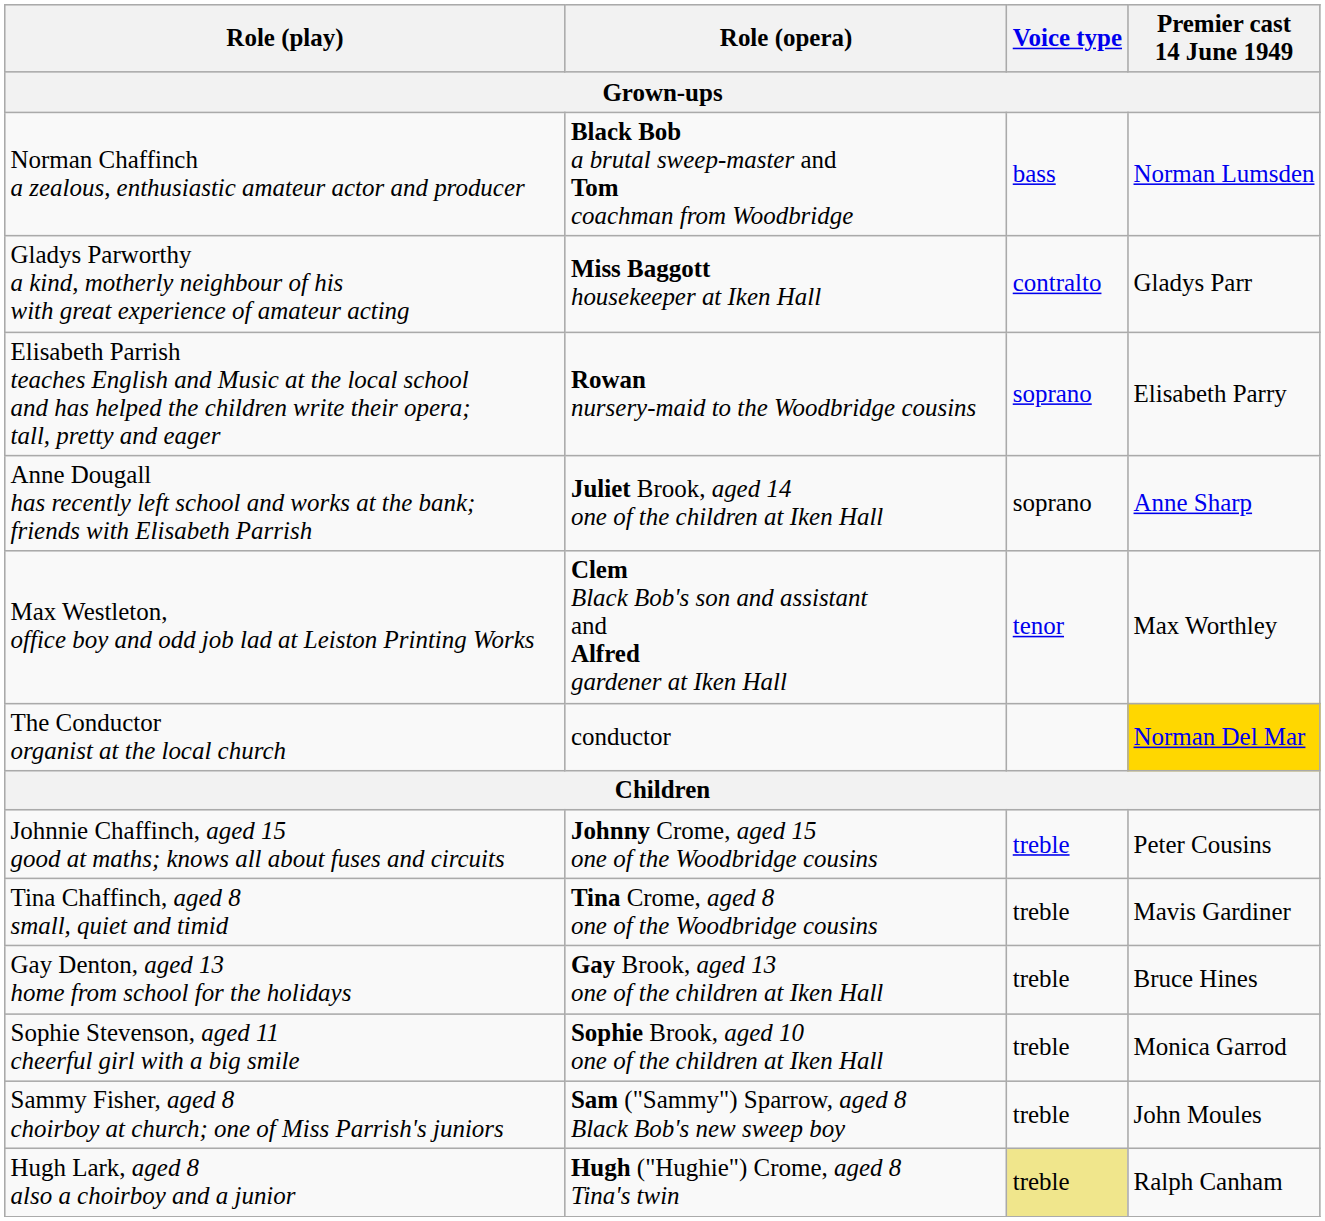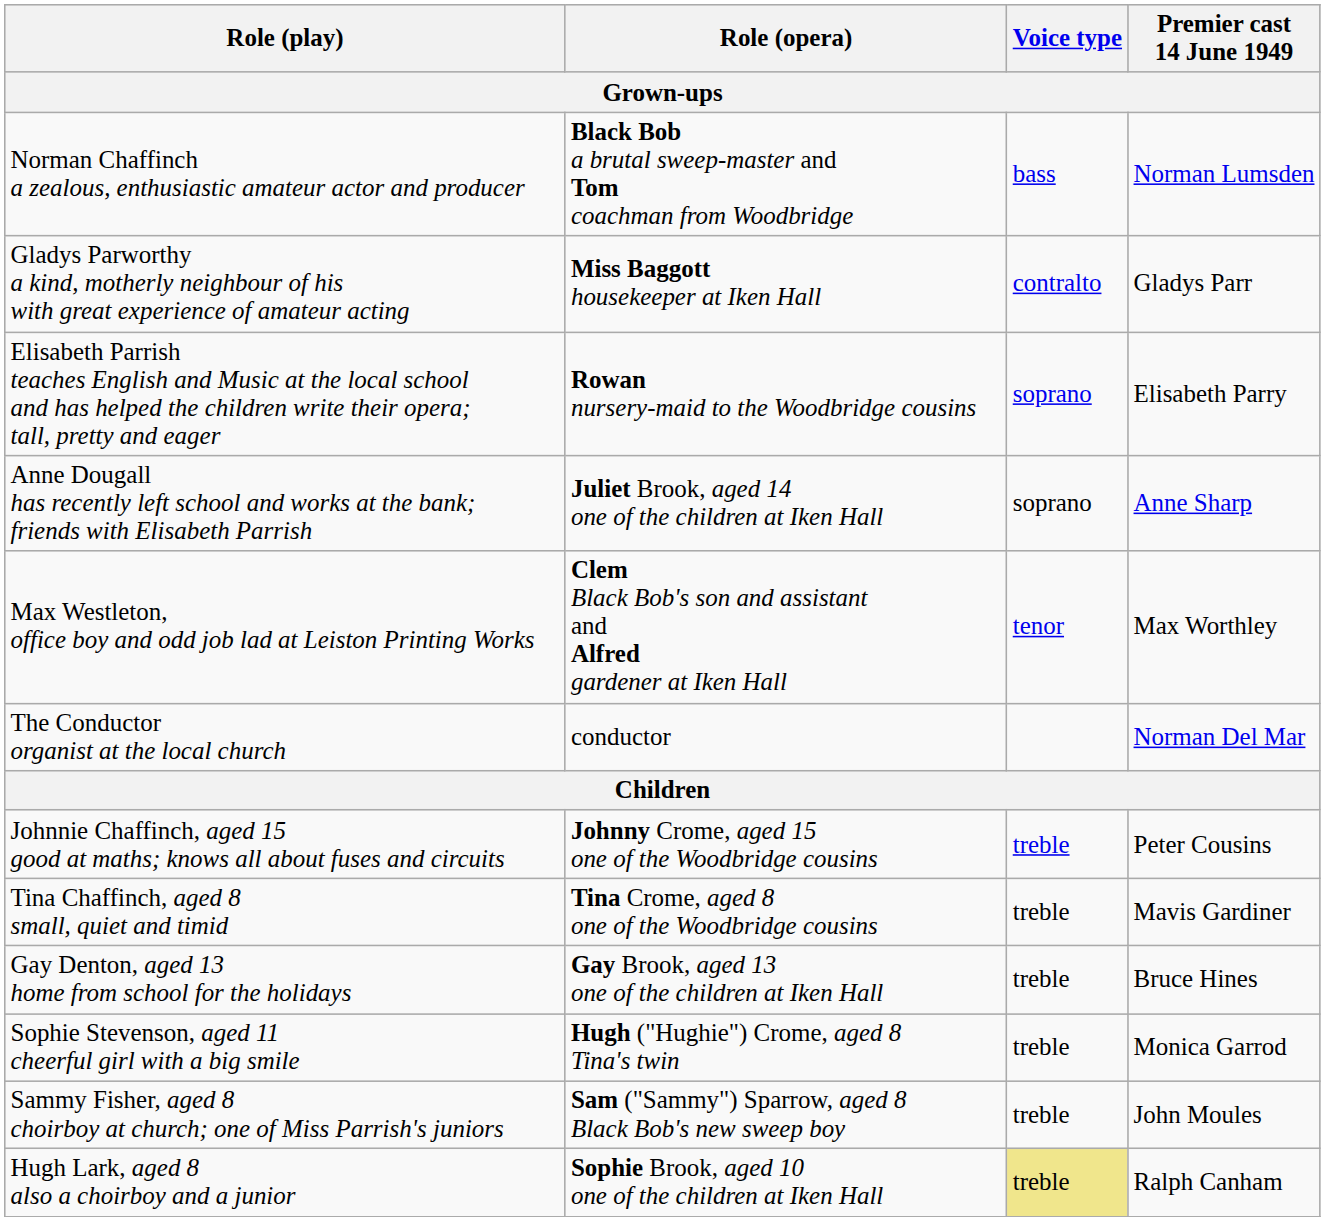The Conductor organist at the local church | Premier cast 14 June 1949: gold background -> no background
Sophie Stevenson, aged 11 cheerful girl with a big smile | Role (opera): Sophie Brook, aged 10 one of the children at Iken Hall -> Hugh ("Hughie") Crome, aged 8 Tina's twin
Hugh Lark, aged 8 also a choirboy and a junior | Role (opera): Hugh ("Hughie") Crome, aged 8 Tina's twin -> Sophie Brook, aged 10 one of the children at Iken Hall
